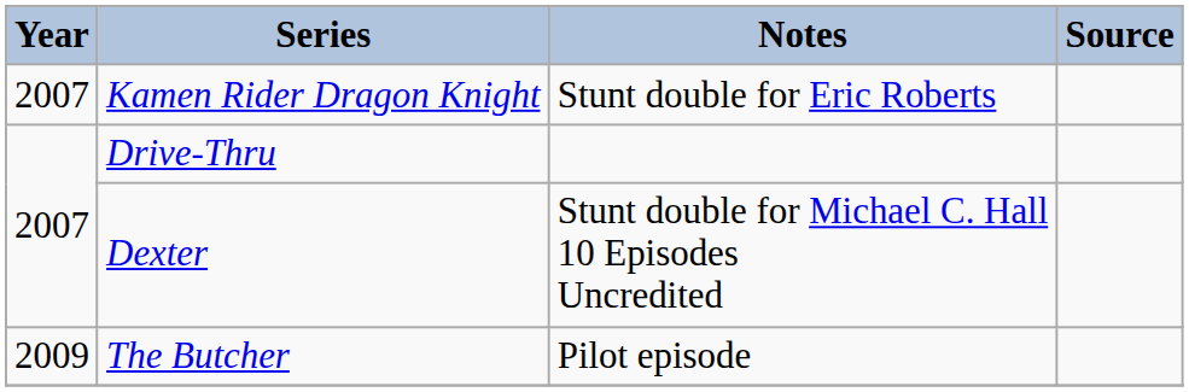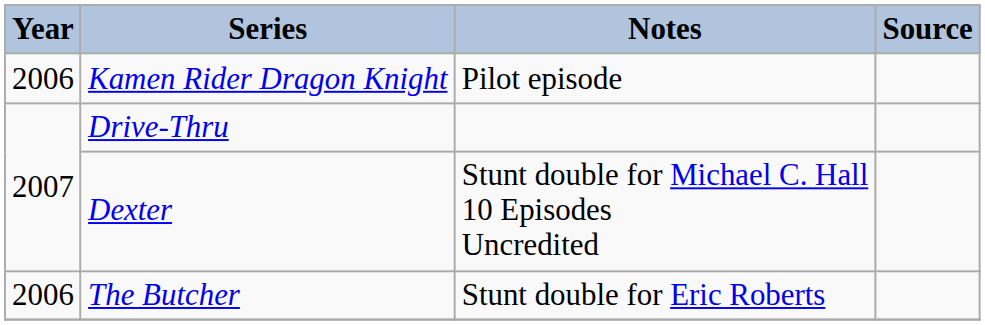Kamen Rider Dragon Knight | Year: 2007 -> 2006
Kamen Rider Dragon Knight | Notes: Stunt double for Eric Roberts -> Pilot episode
The Butcher | Year: 2009 -> 2006
The Butcher | Notes: Pilot episode -> Stunt double for Eric Roberts
